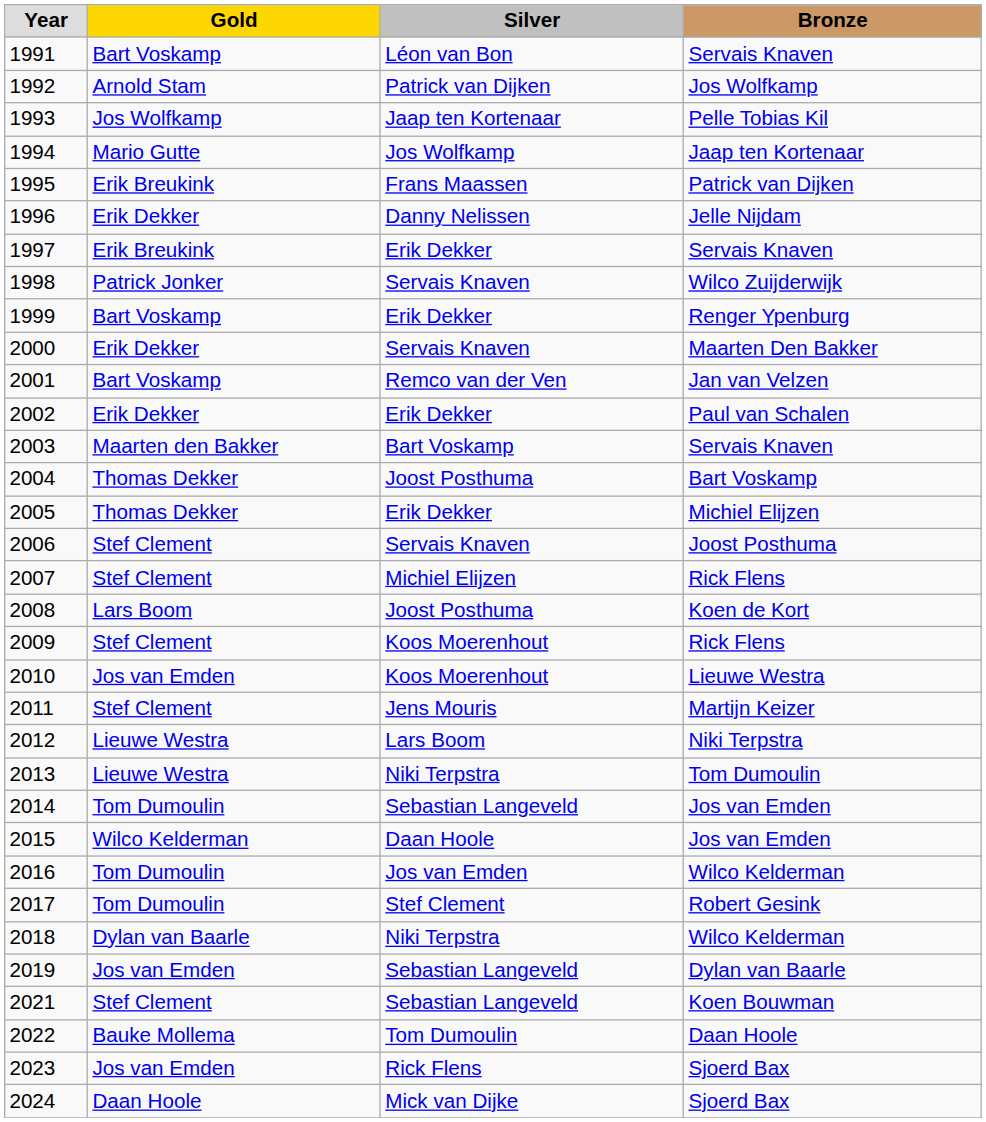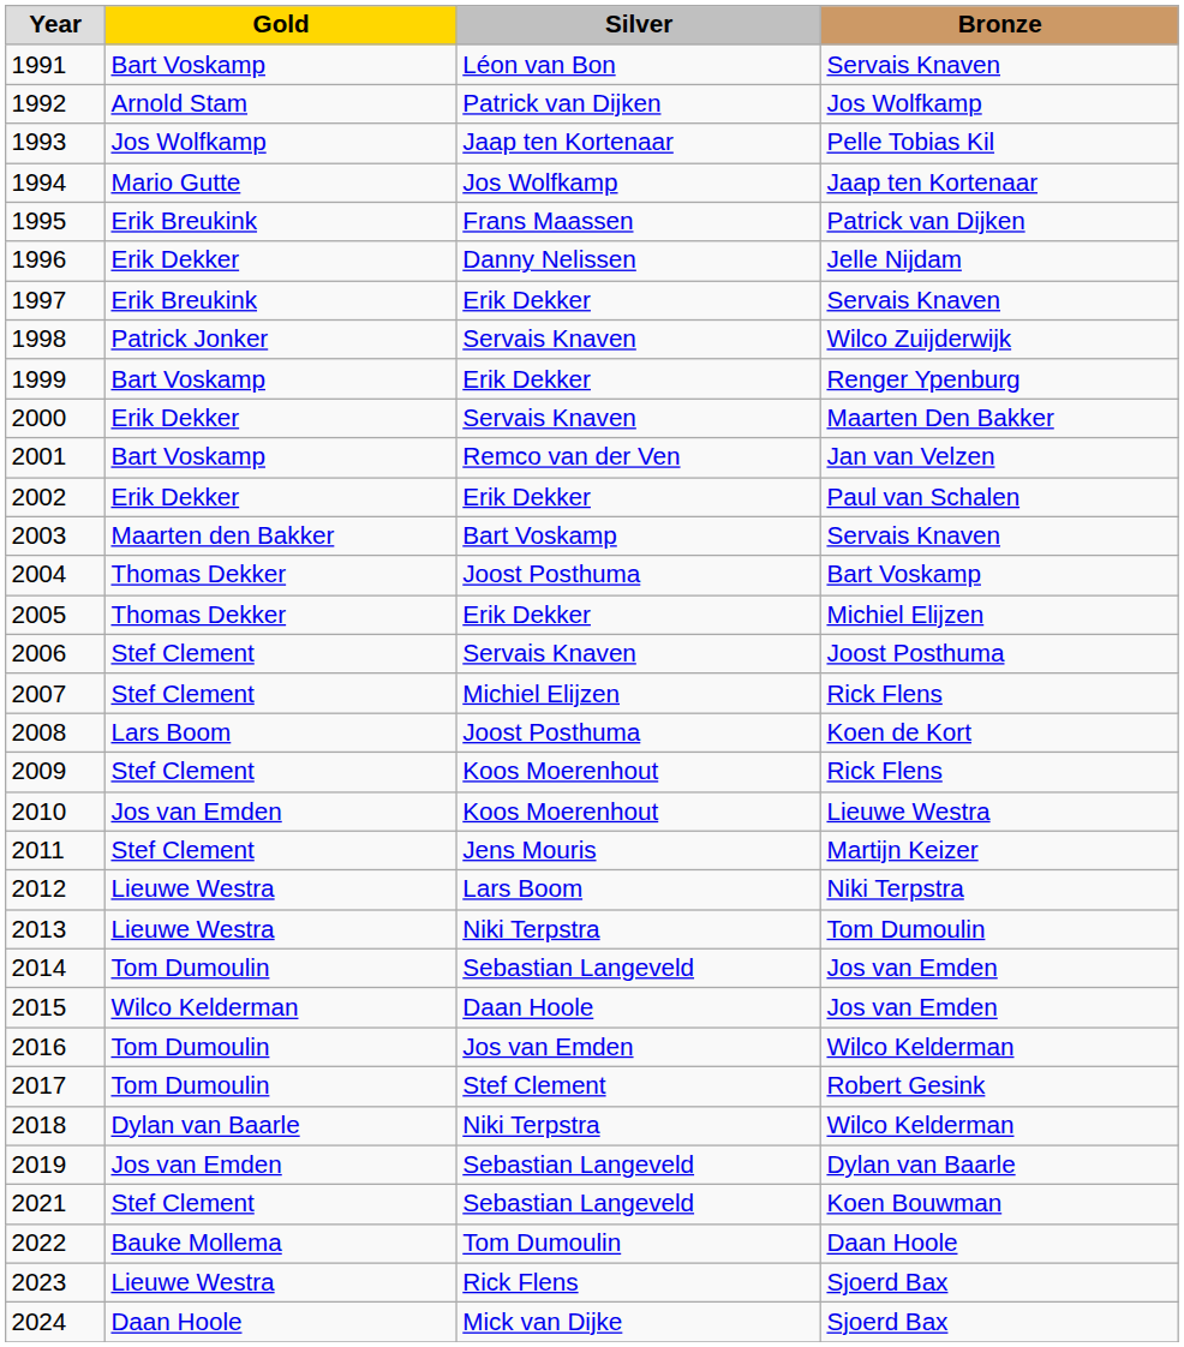2023 | Gold: Jos van Emden -> Lieuwe Westra
